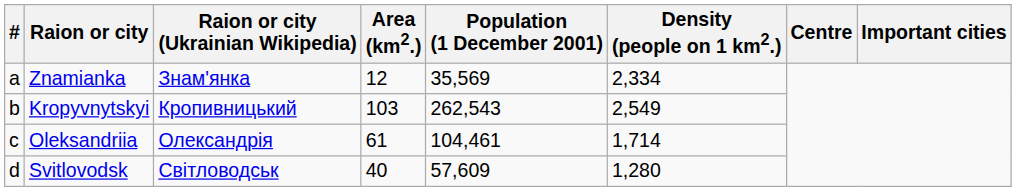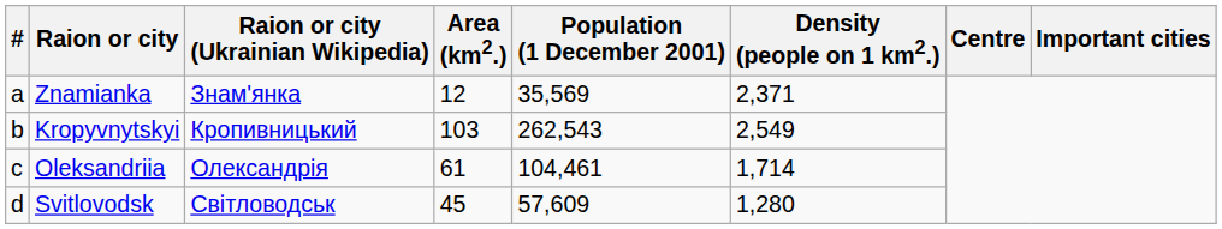Znamianka | Density (people on 1 km2.): 2,334 -> 2,371
Svitlovodsk | Area (km2.): 40 -> 45
